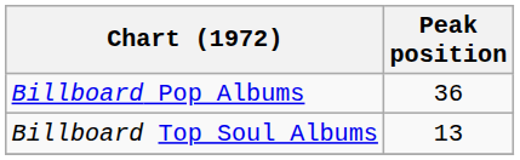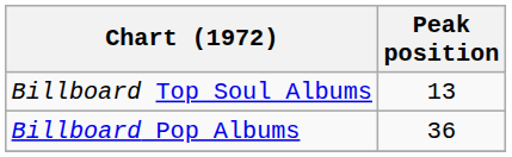rows swapped: Billboard Pop Albums <-> Billboard Top Soul Albums
